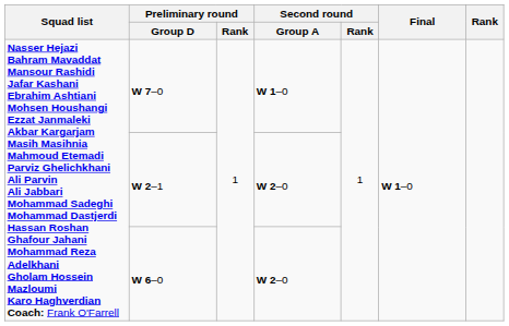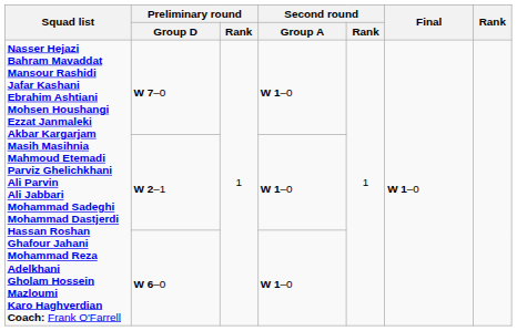W 2–1 | Second round / Group A: W 2–0 -> W 1–0
W 6–0 | Second round / Group A: W 2–0 -> W 1–0
